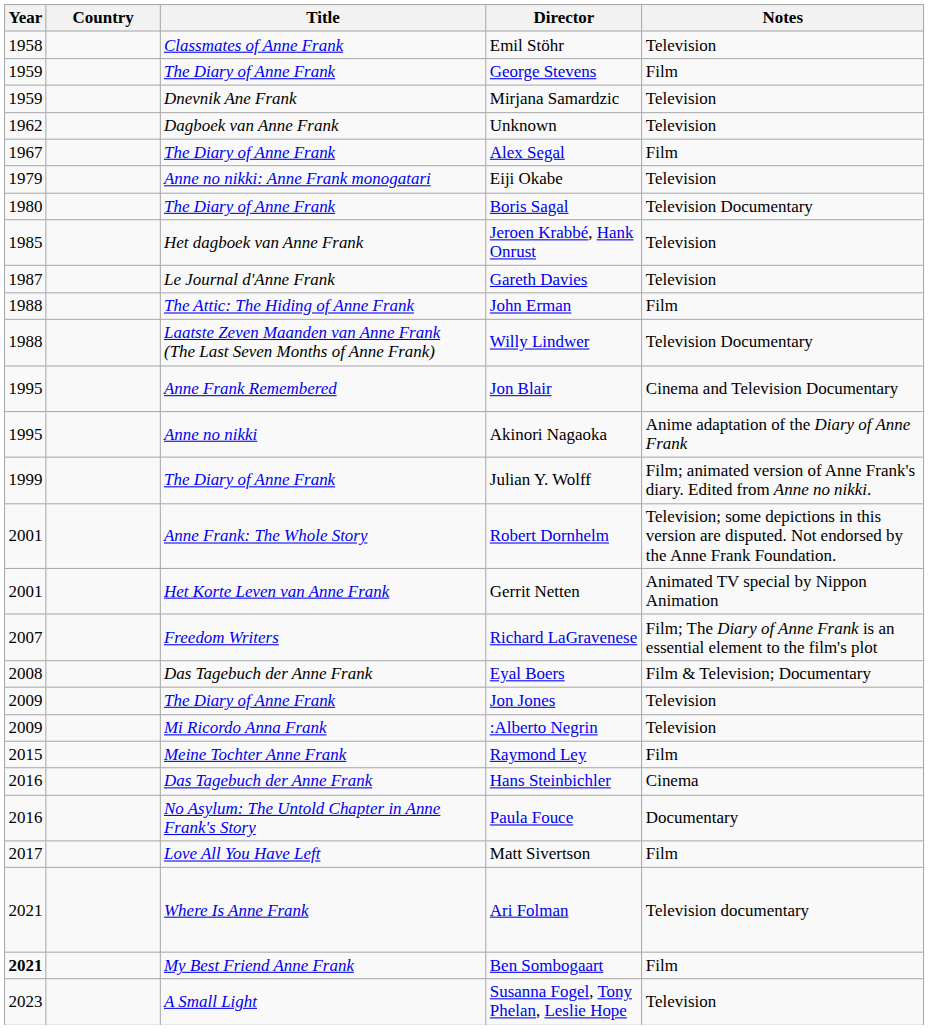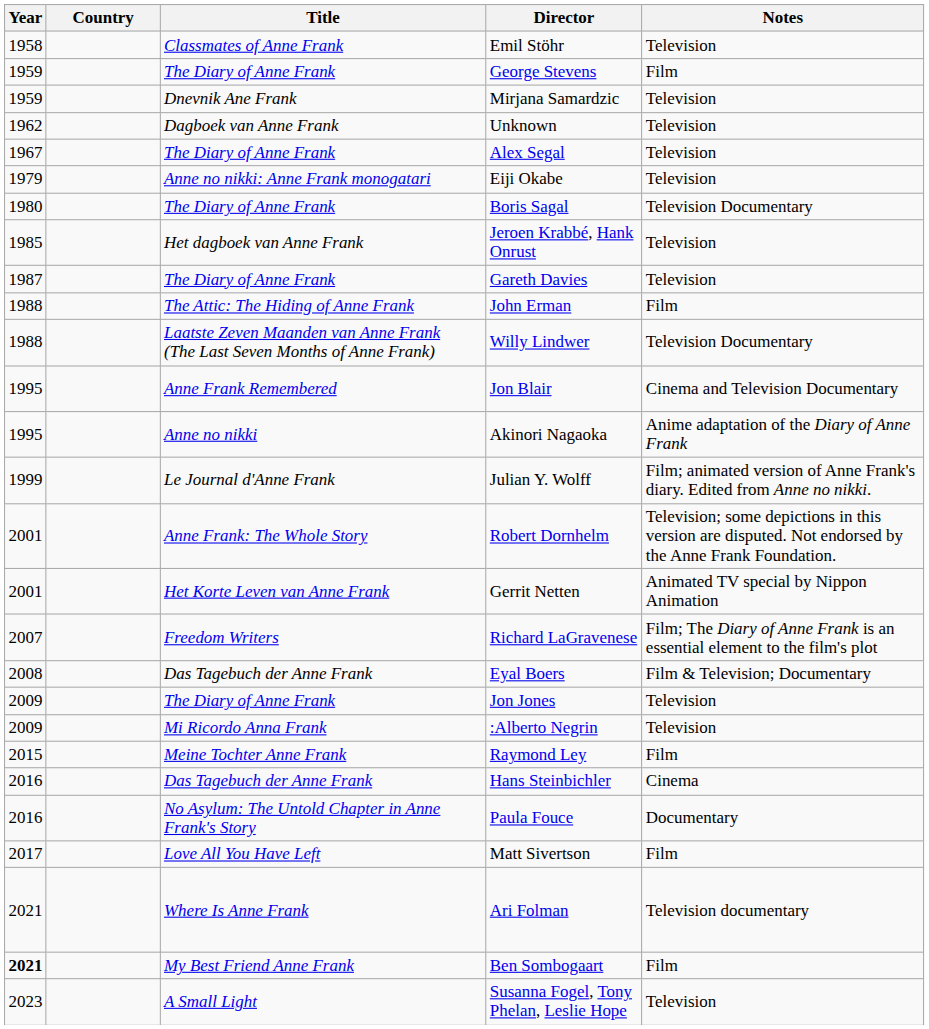Alex Segal | Notes: Film -> Television
Gareth Davies | Title: Le Journal d'Anne Frank -> The Diary of Anne Frank
Julian Y. Wolff | Title: The Diary of Anne Frank -> Le Journal d'Anne Frank
